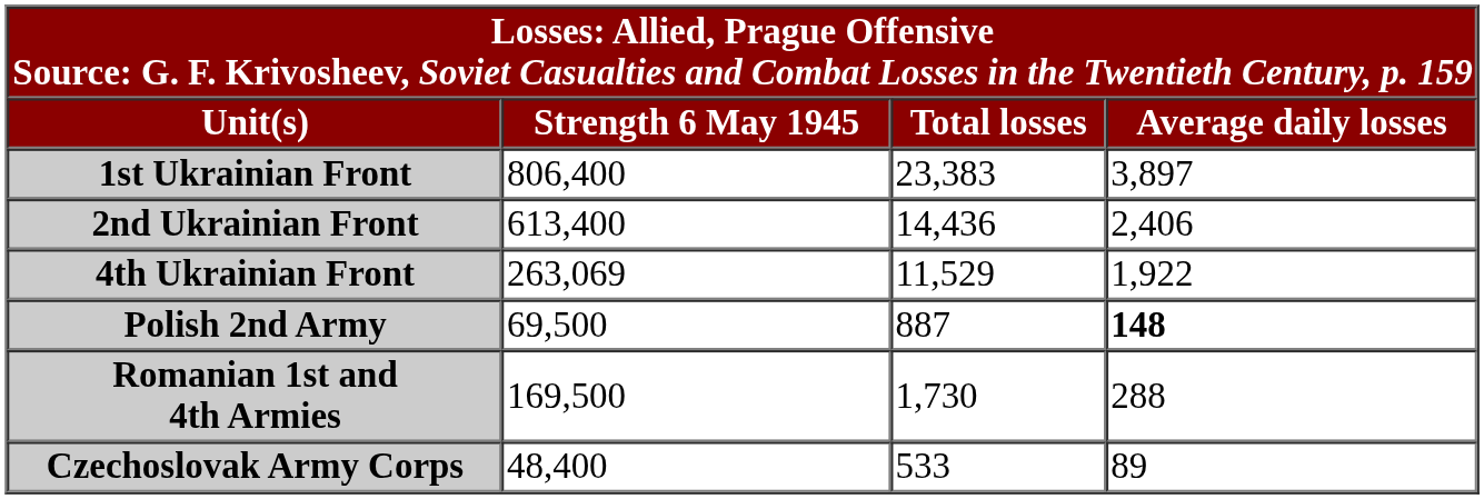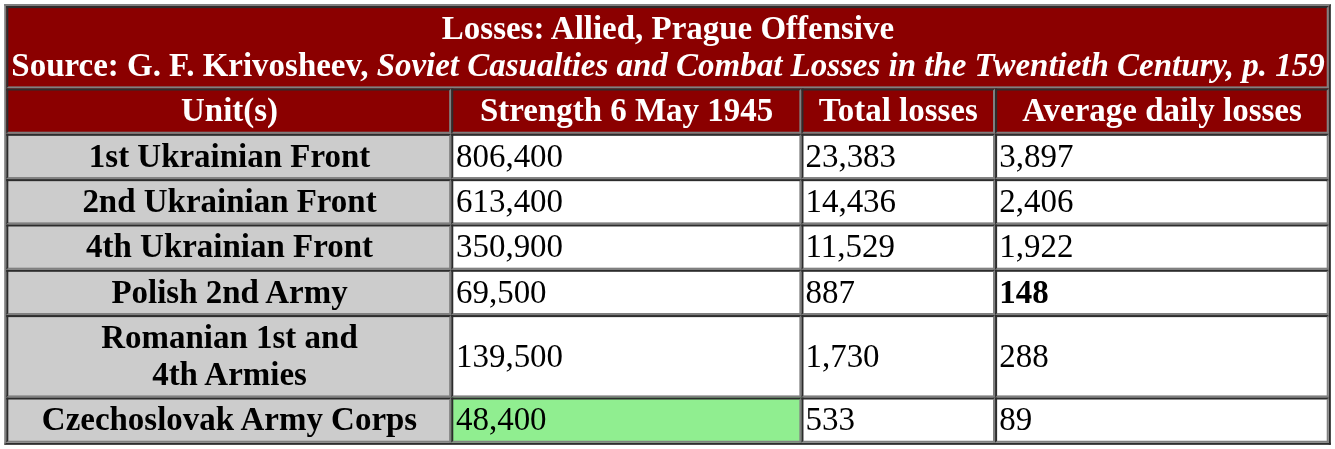4th Ukrainian Front | Strength 6 May 1945: 263,069 -> 350,900
Romanian 1st and 4th Armies | Strength 6 May 1945: 169,500 -> 139,500
Czechoslovak Army Corps | Strength 6 May 1945: no background -> lightgreen background
